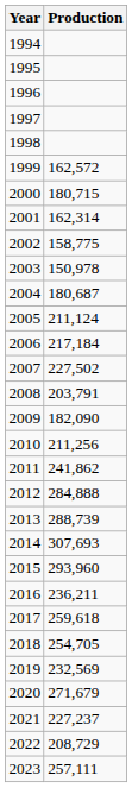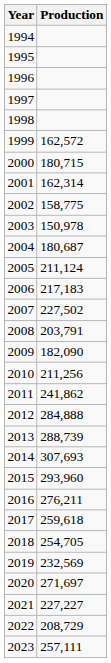2006 | Production: 217,184 -> 217,183
2016 | Production: 236,211 -> 276,211
2020 | Production: 271,679 -> 271,697
2021 | Production: 227,237 -> 227,227
